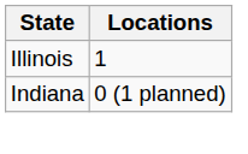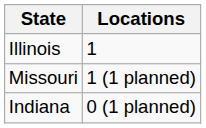+ row: Missouri | 1 (1 planned)
